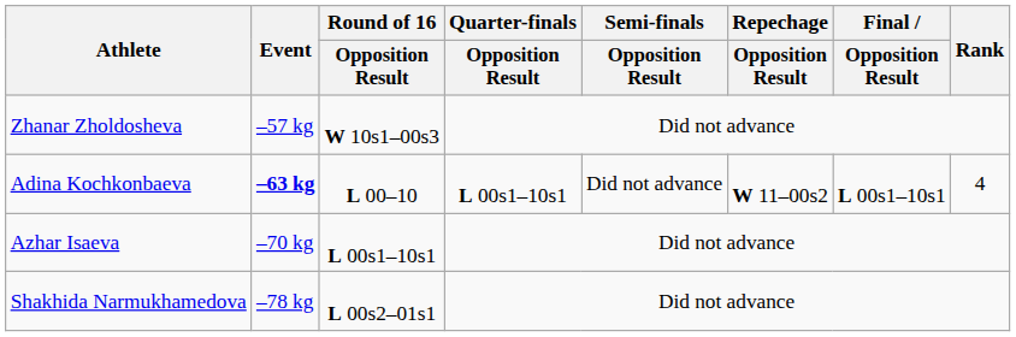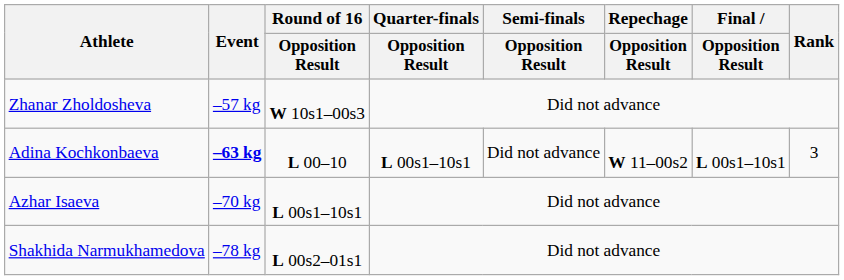Adina Kochkonbaeva | Rank: 4 -> 3
